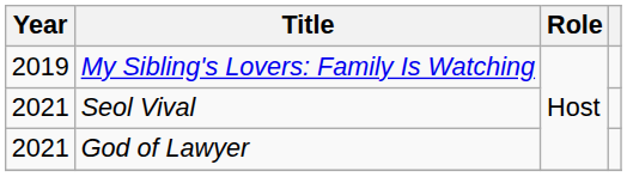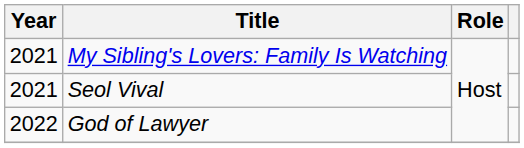My Sibling's Lovers: Family Is Watching | Year: 2019 -> 2021
God of Lawyer | Year: 2021 -> 2022
